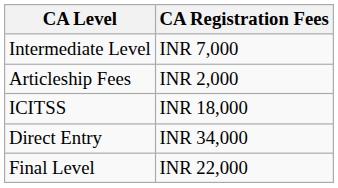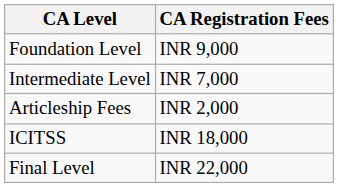+ row: Foundation Level | INR 9,000
- row: Direct Entry | INR 34,000
